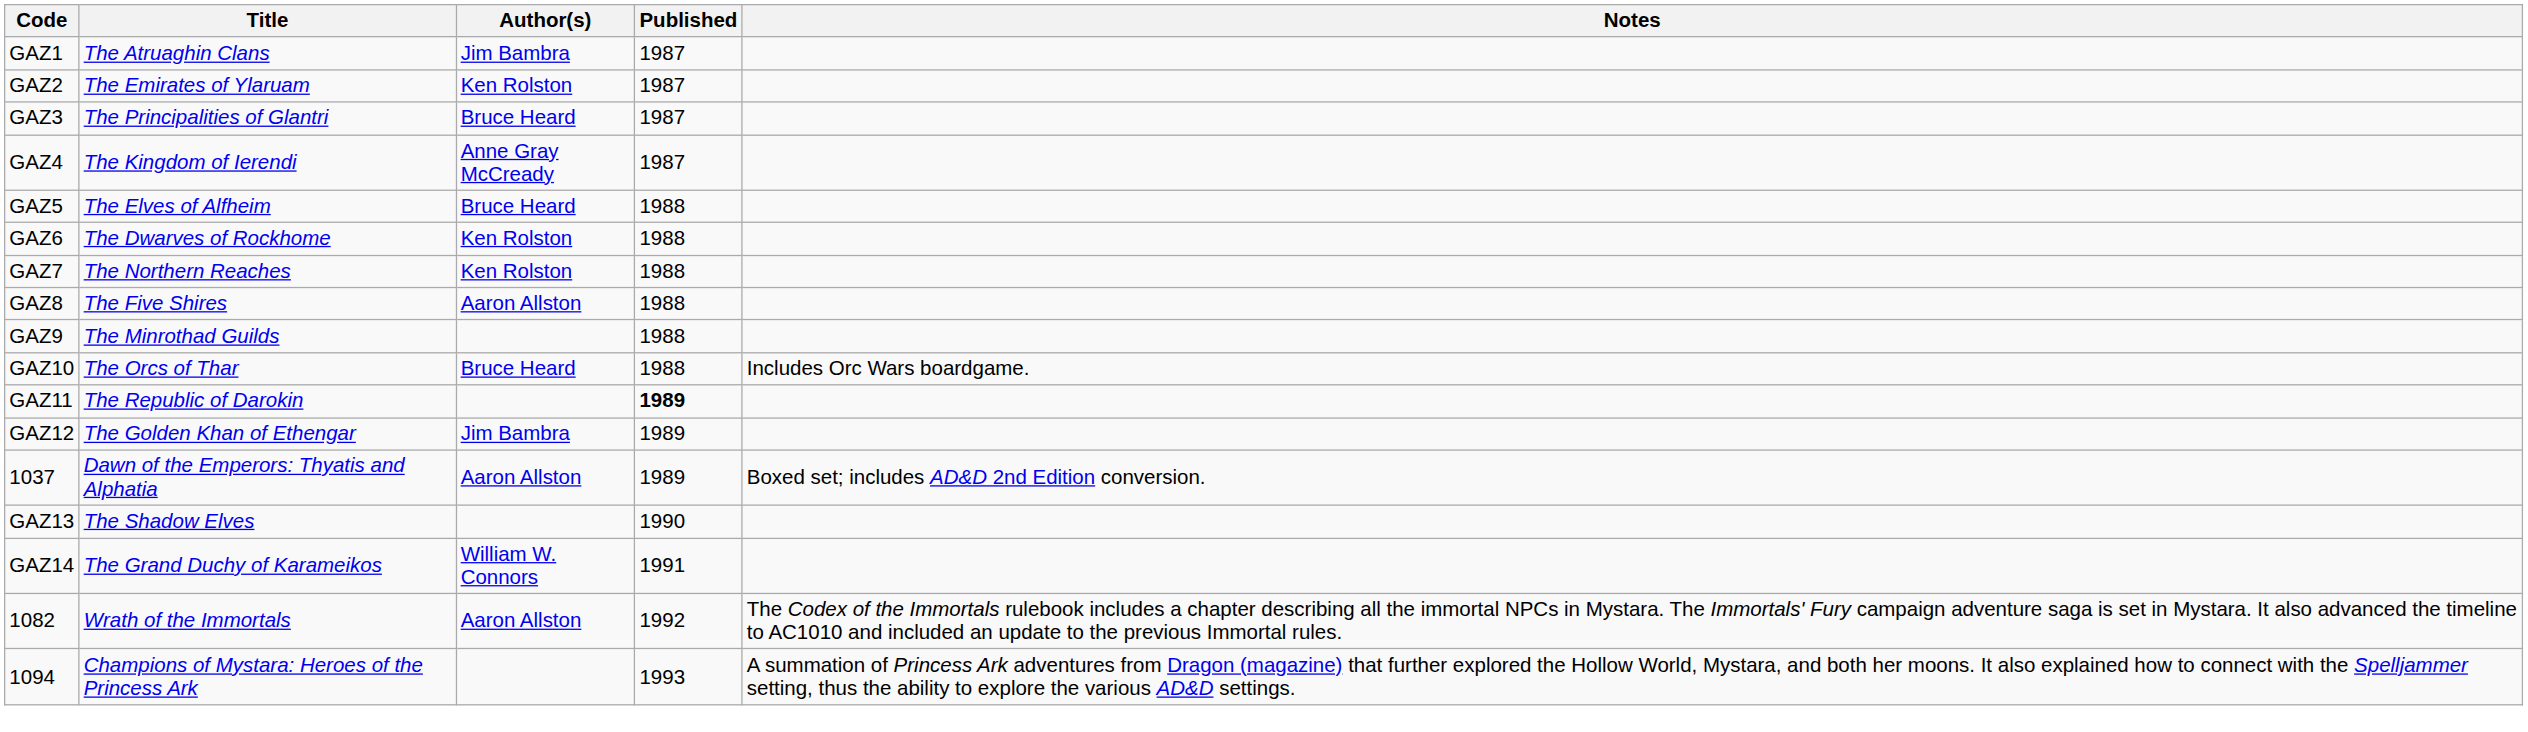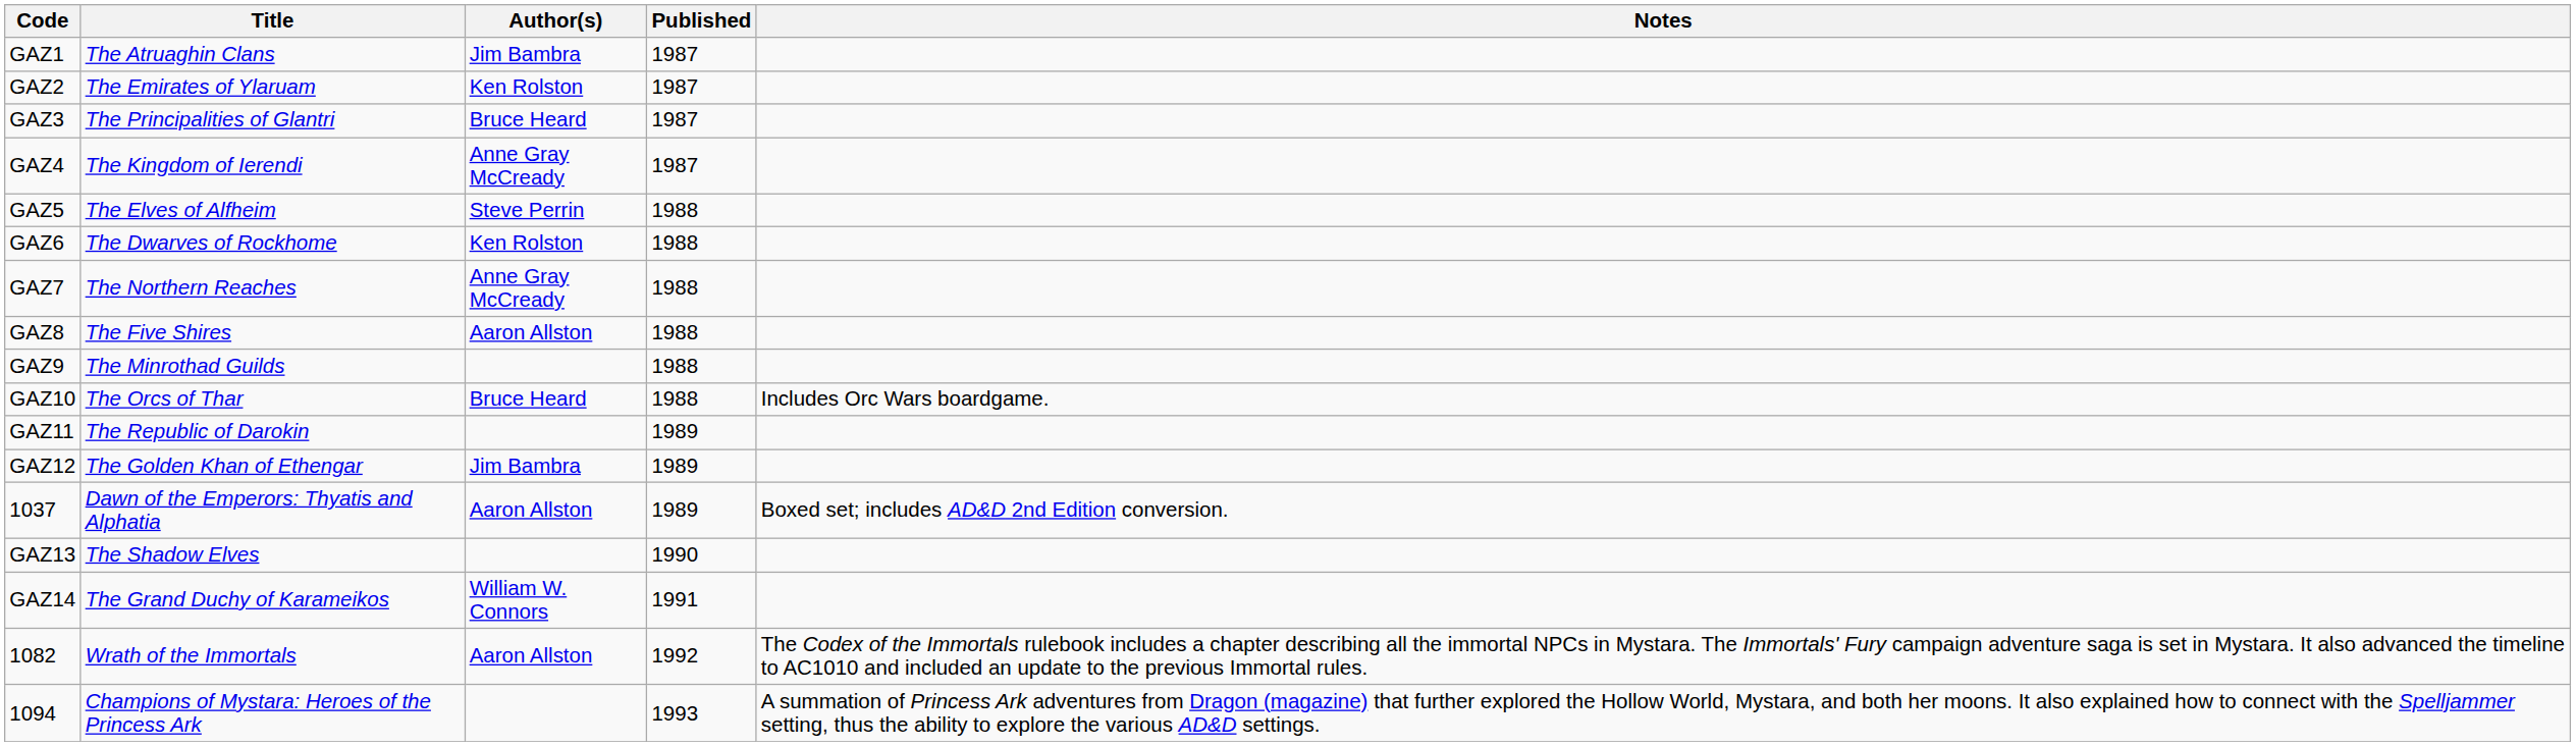GAZ5 | Author(s): Bruce Heard -> Steve Perrin
GAZ7 | Author(s): Ken Rolston -> Anne Gray McCready
GAZ11 | Published: bold -> normal
